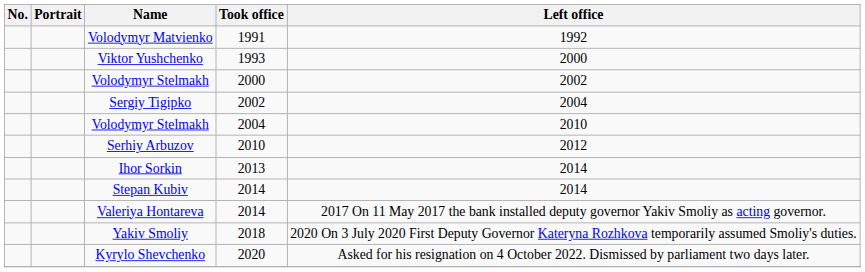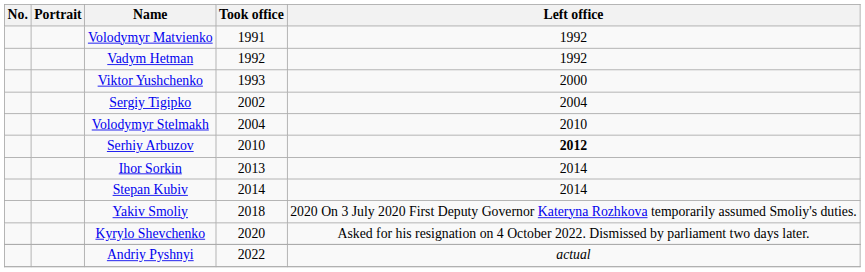+ row: Vadym Hetman | 1992 | 1992
- row: Volodymyr Stelmakh | 2000 | 2002
Serhiy Arbuzov | Left office: normal -> bold
- row: Valeriya Hontareva | 2014 | 2017 On 11 May 2017 the bank installed deputy governor Yakiv Smoliy as acting governor.
+ row: Andriy Pyshnyi | 2022 | actual
